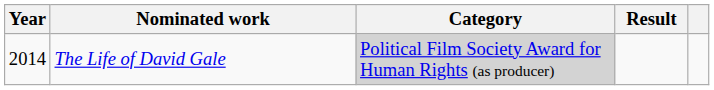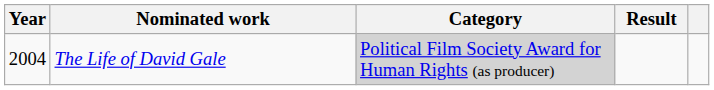The Life of David Gale | Year: 2014 -> 2004
